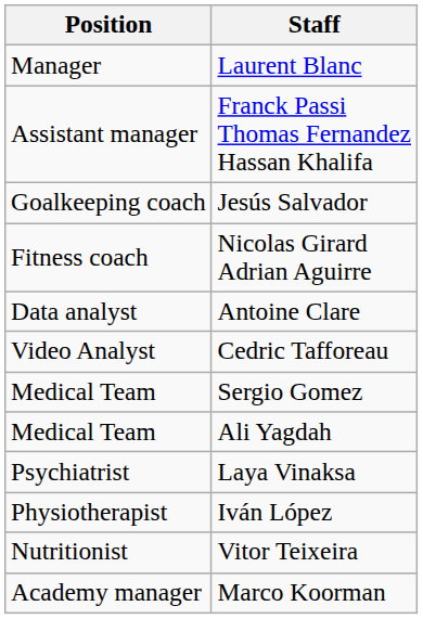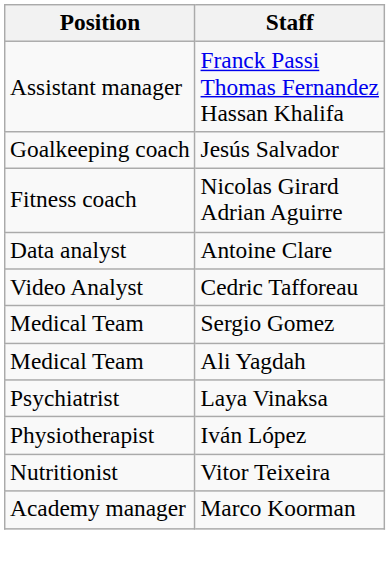- row: Manager | Laurent Blanc
